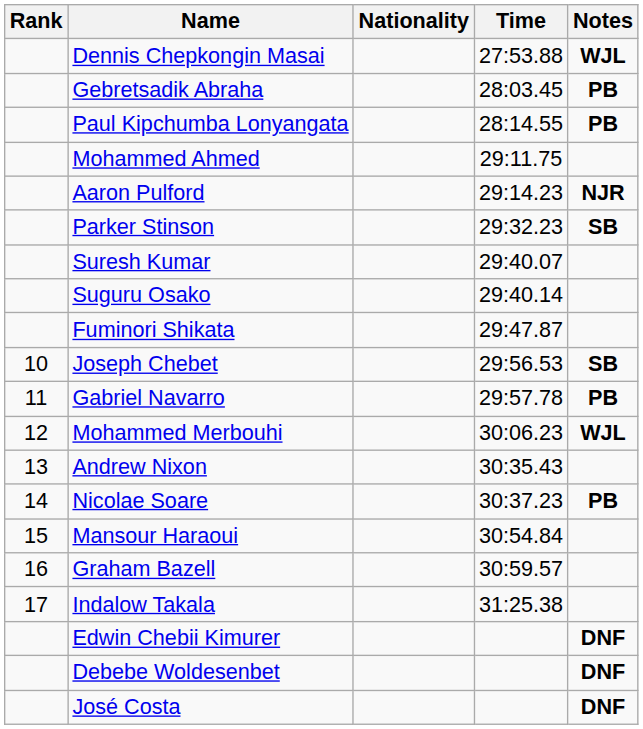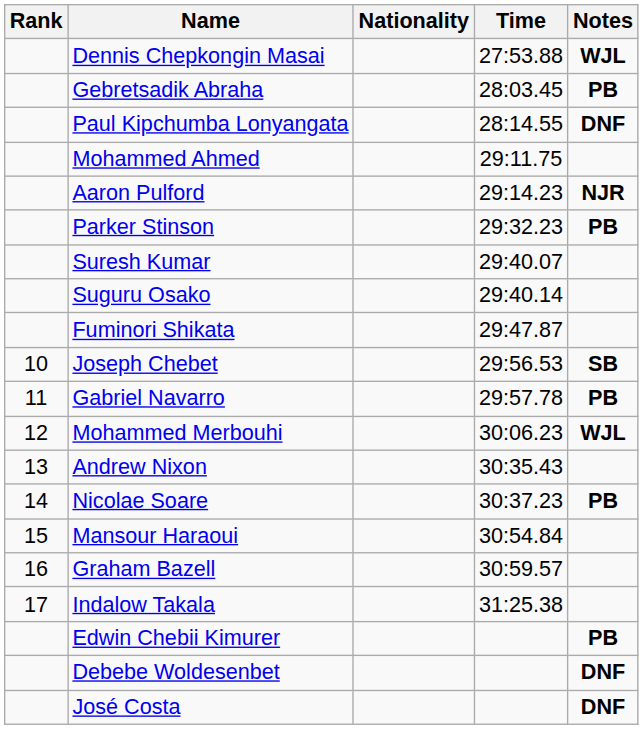Paul Kipchumba Lonyangata | Notes: PB -> DNF
Parker Stinson | Notes: SB -> PB
Edwin Chebii Kimurer | Notes: DNF -> PB
